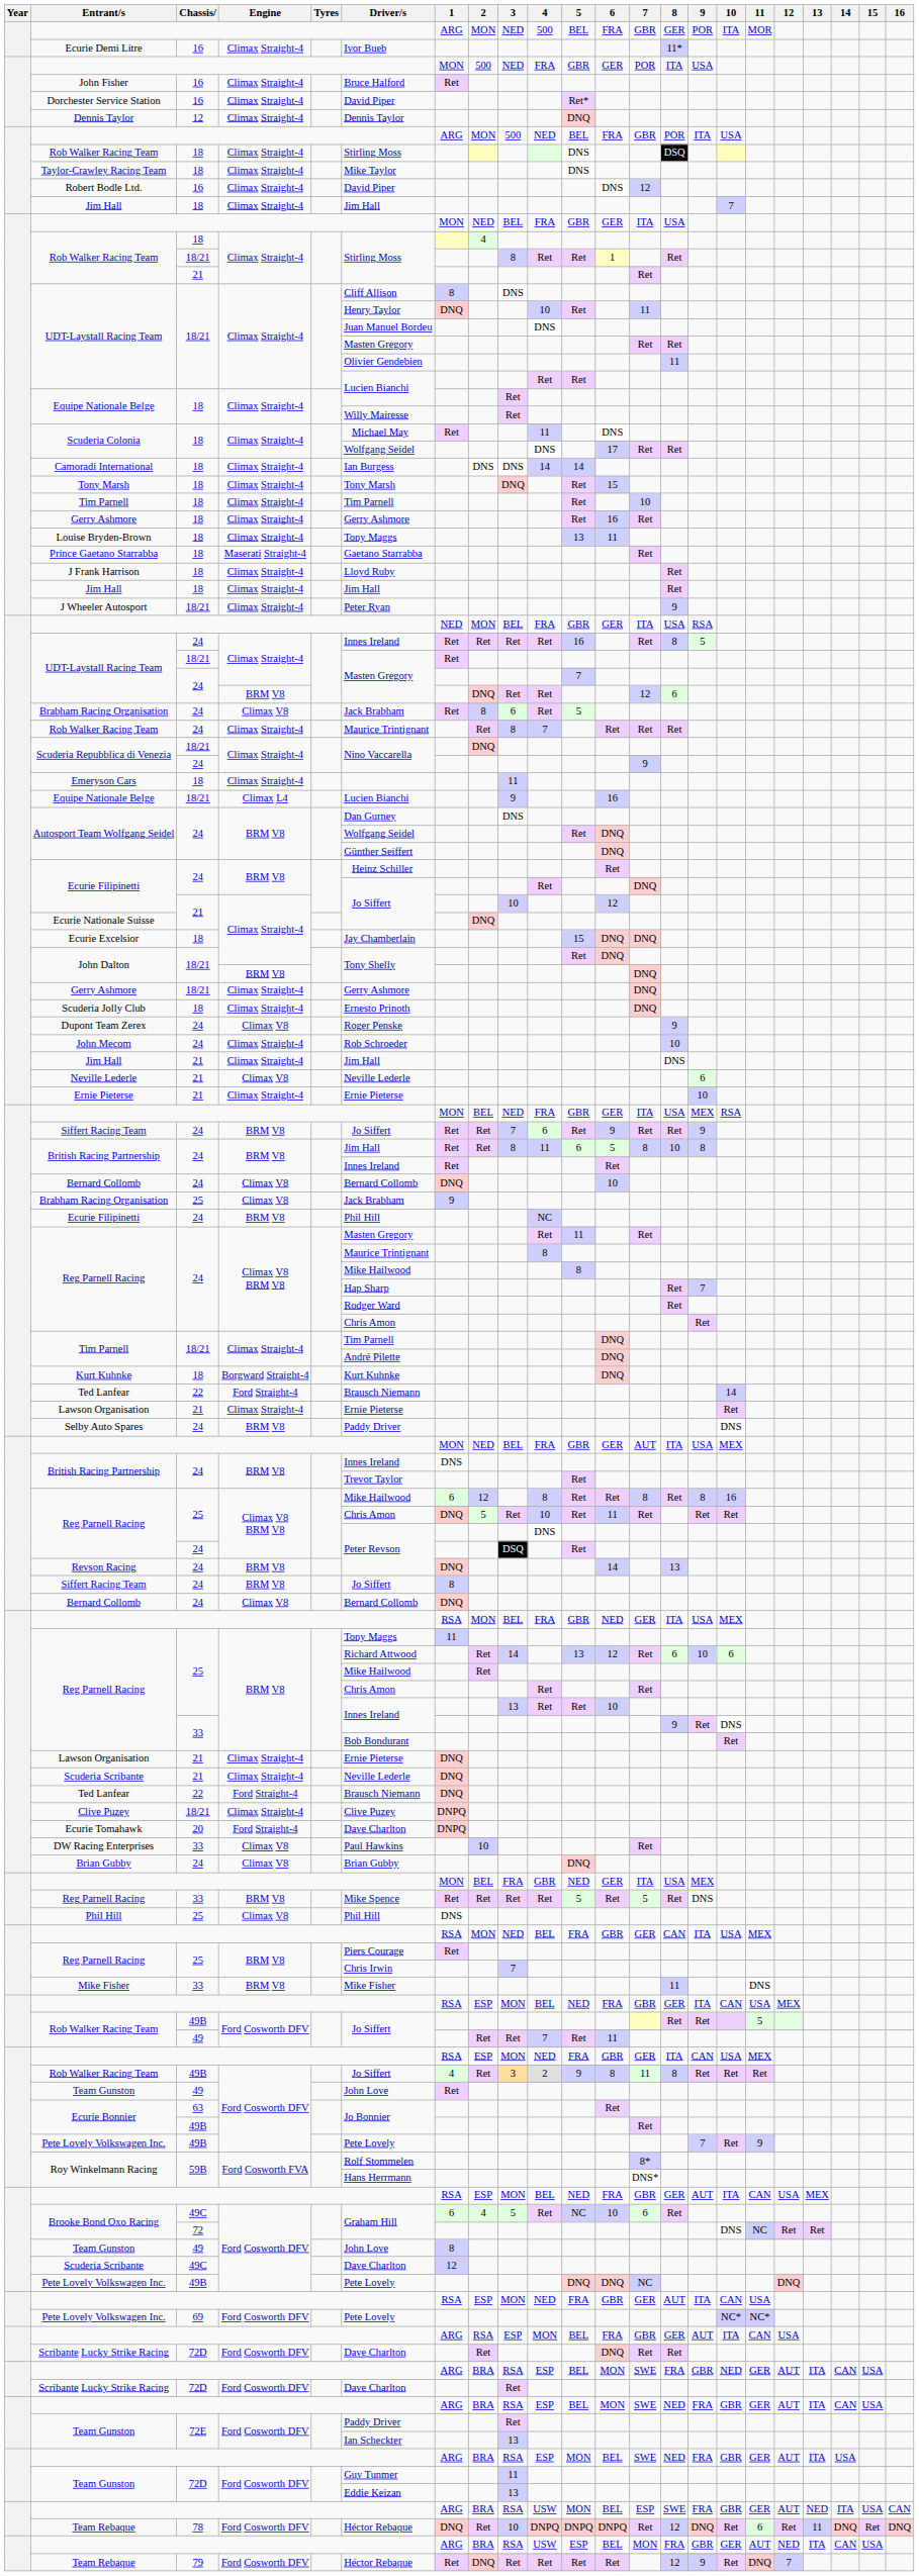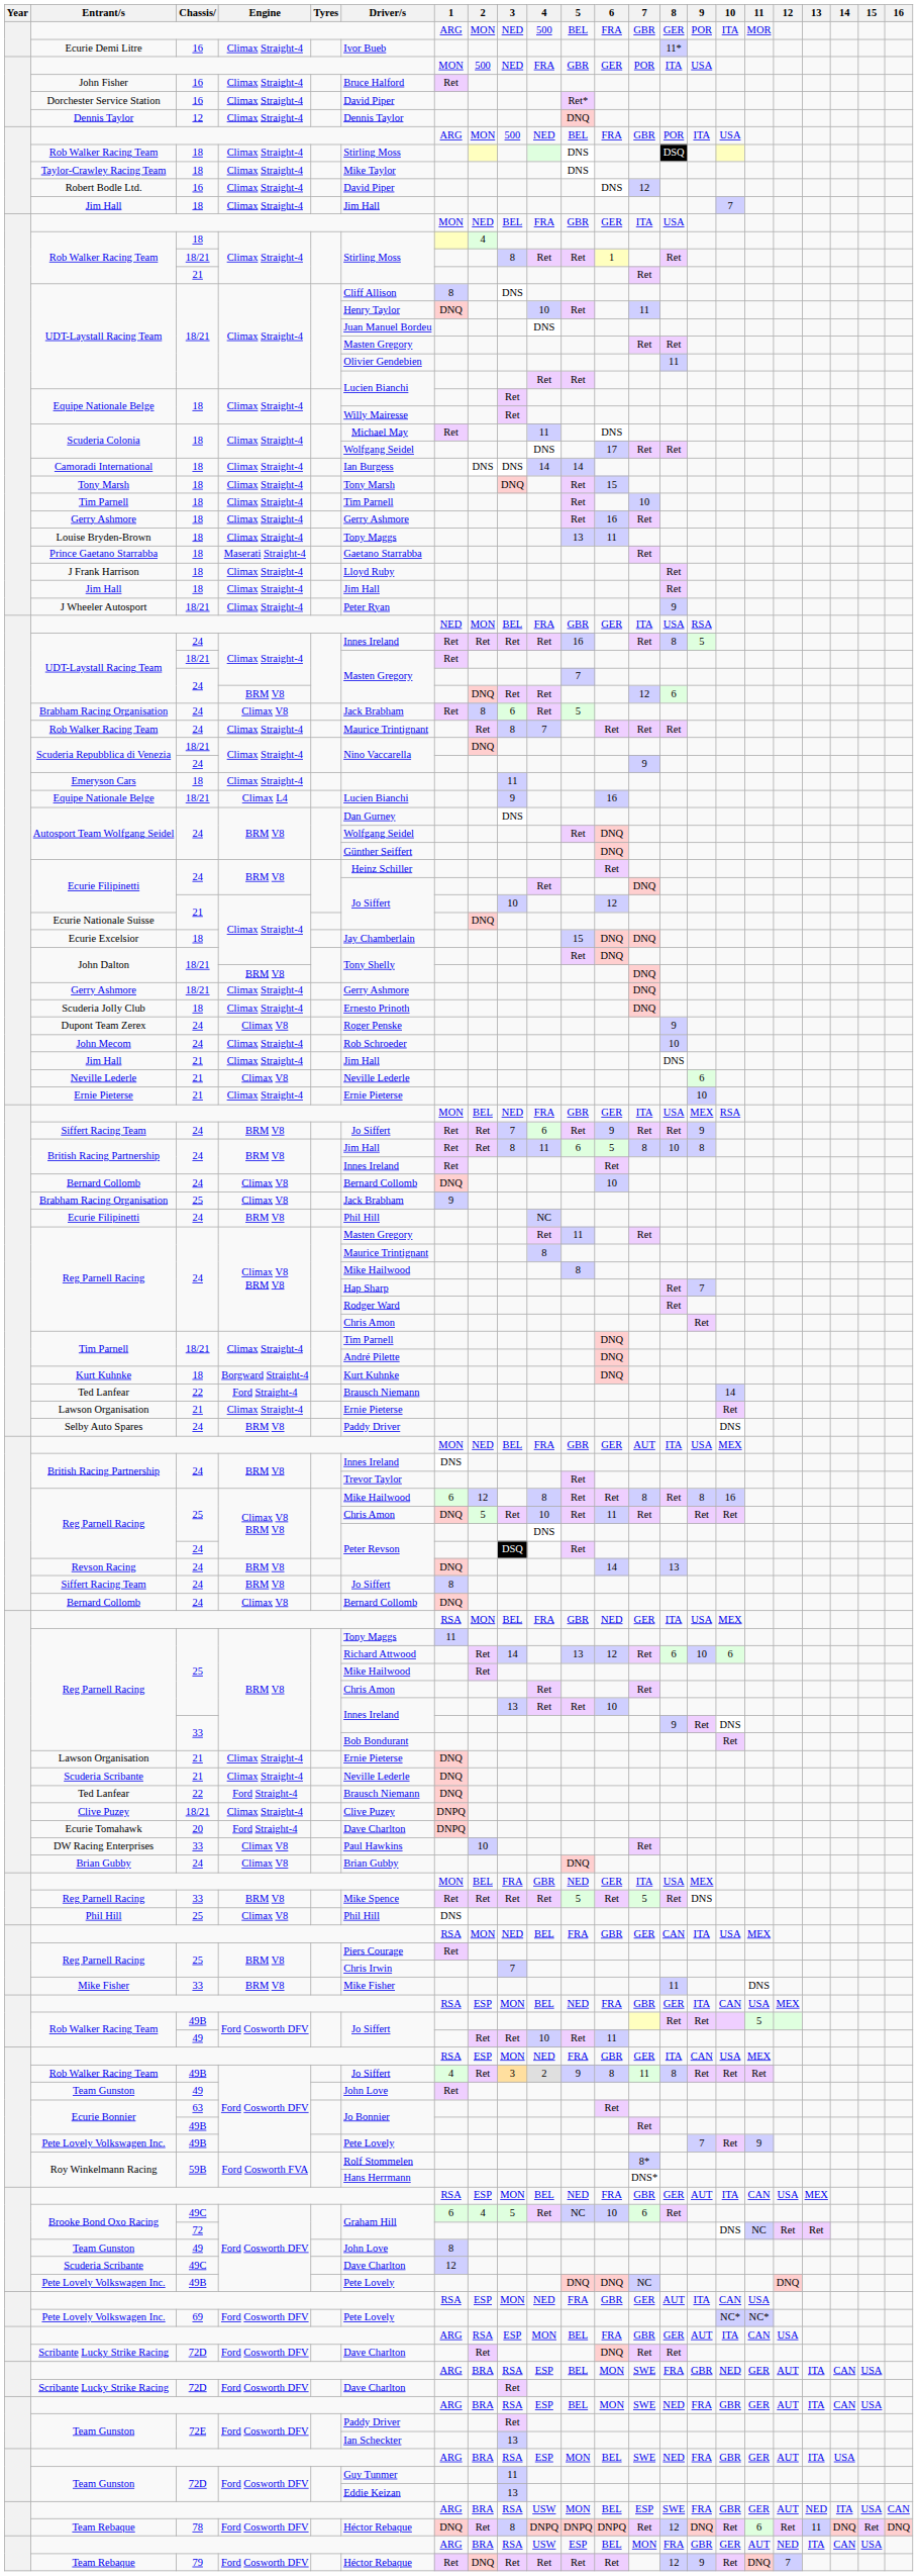Rob Walker Racing Team / 49 | 4: 7 -> 10
Team Rebaque / 78 | 3: 10 -> 8
